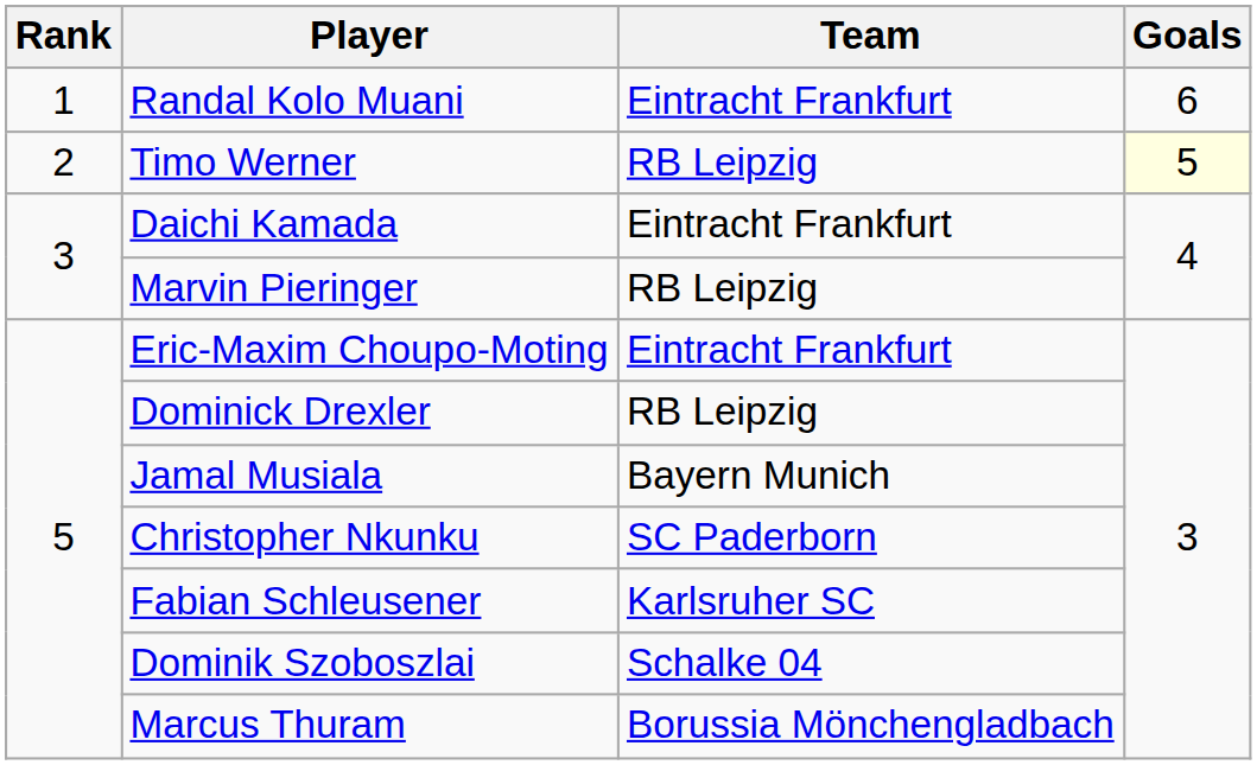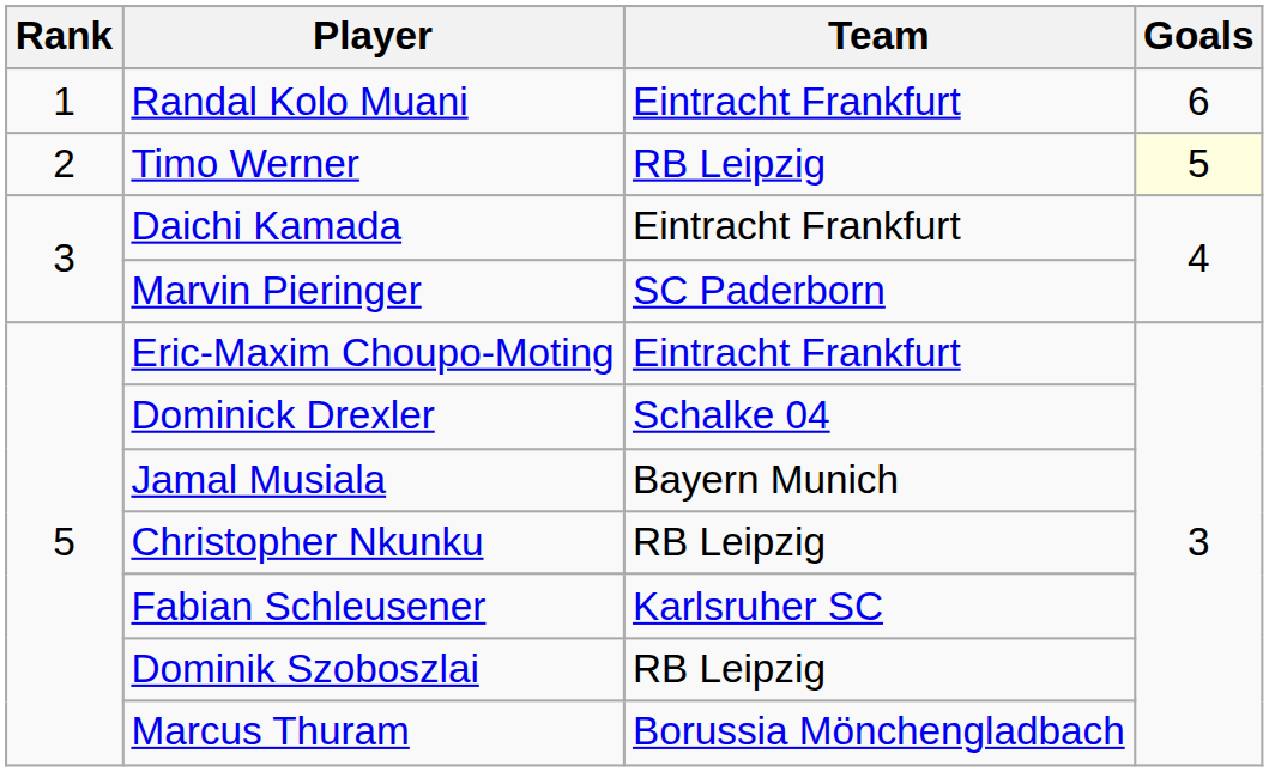Marvin Pieringer | Team: RB Leipzig -> SC Paderborn
Dominick Drexler | Team: RB Leipzig -> Schalke 04
Christopher Nkunku | Team: SC Paderborn -> RB Leipzig
Dominik Szoboszlai | Team: Schalke 04 -> RB Leipzig
